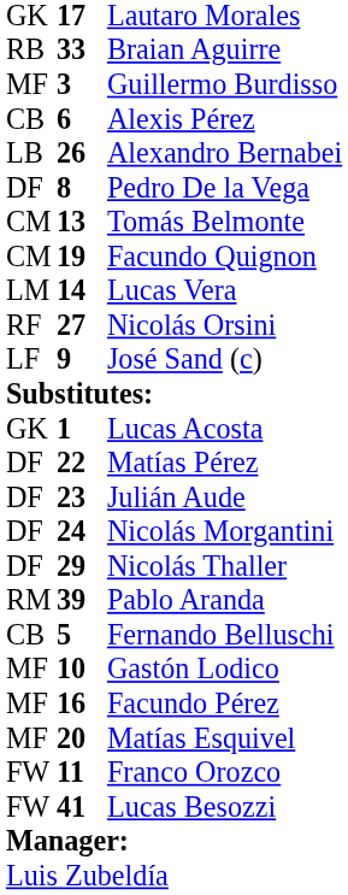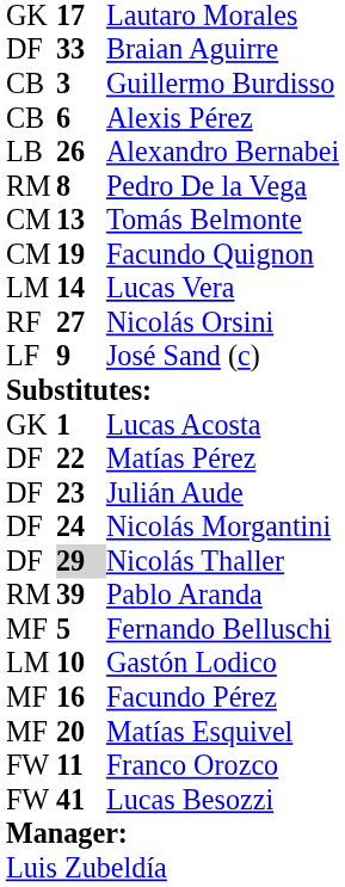Braian Aguirre | column 1: RB -> DF
Guillermo Burdisso | column 1: MF -> CB
Pedro De la Vega | column 1: DF -> RM
Nicolás Thaller | column 2: no background -> lightgrey background
Fernando Belluschi | column 1: CB -> MF
Gastón Lodico | column 1: MF -> LM
